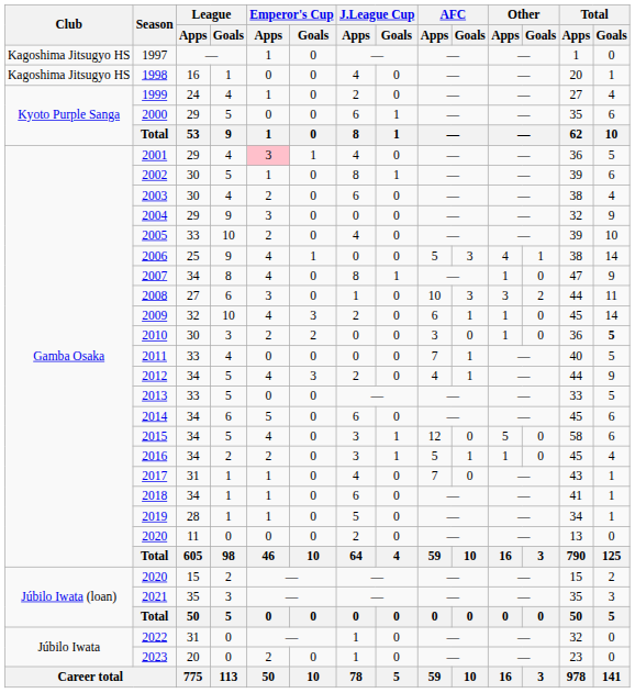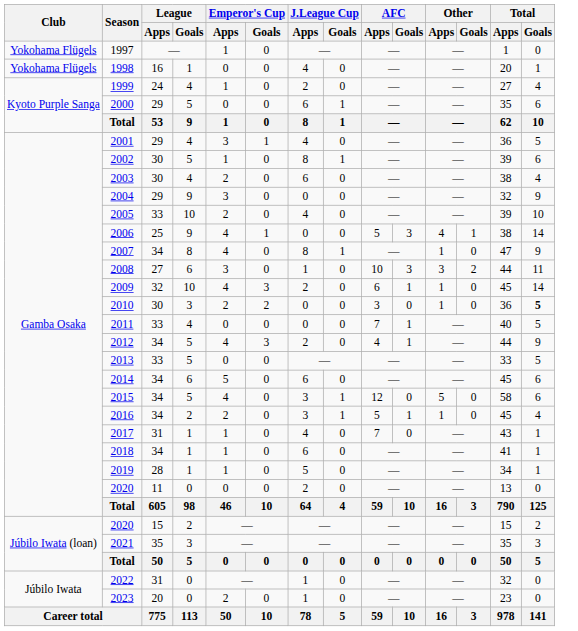1997 | Club: Kagoshima Jitsugyo HS -> Yokohama Flügels
1998 | Club: Kagoshima Jitsugyo HS -> Yokohama Flügels
2001 | Emperor's Cup / Apps: pink background -> no background
